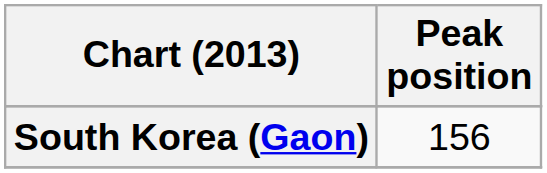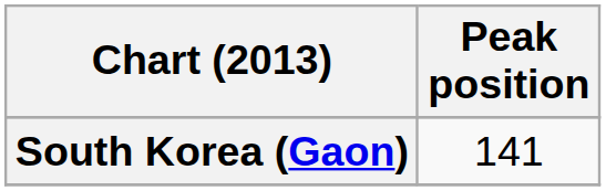South Korea (Gaon) | Peak position: 156 -> 141
